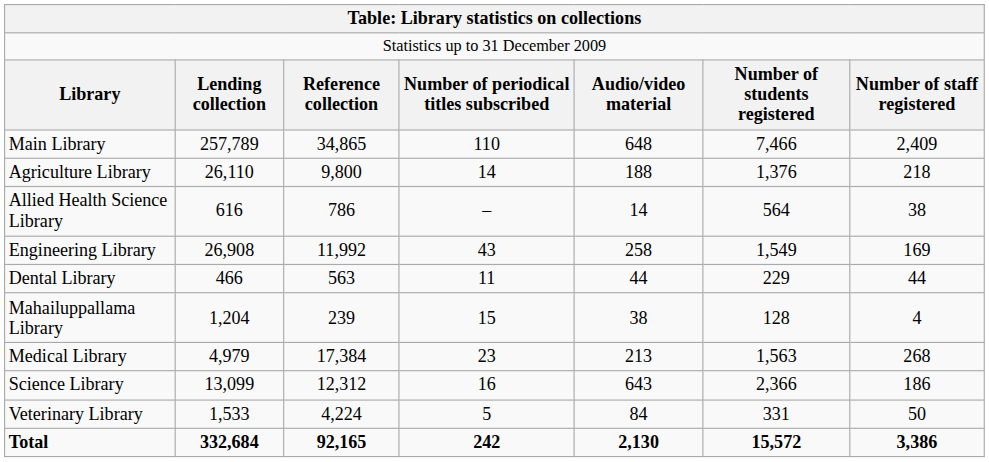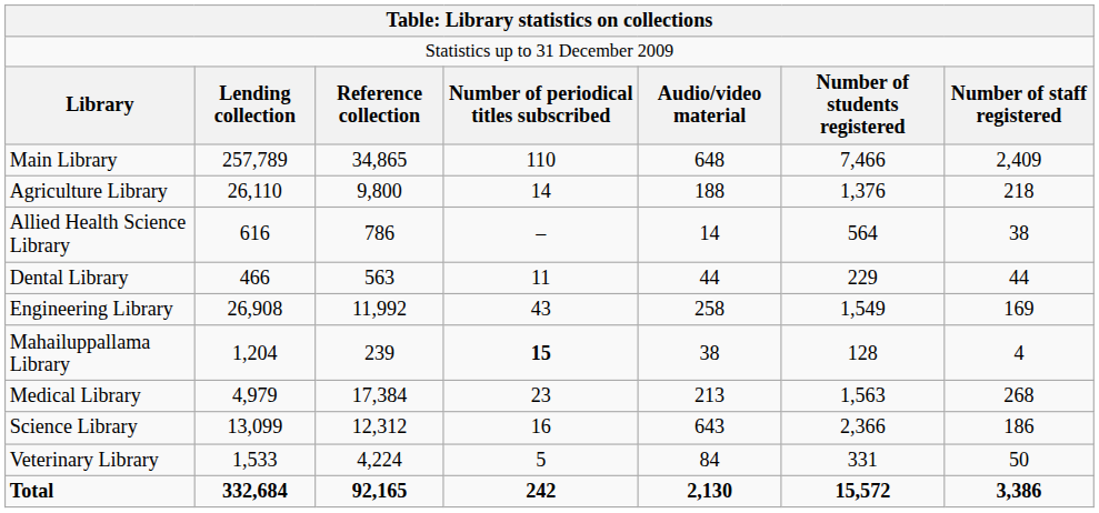rows swapped: Dental Library <-> Engineering Library
Mahailuppallama Library | column 4: normal -> bold
